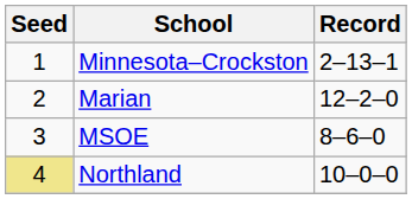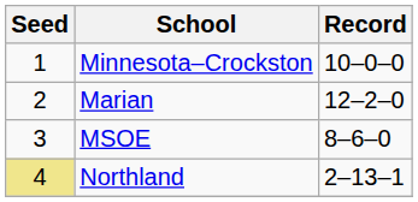Minnesota–Crockston | Record: 2–13–1 -> 10–0–0
Northland | Record: 10–0–0 -> 2–13–1
